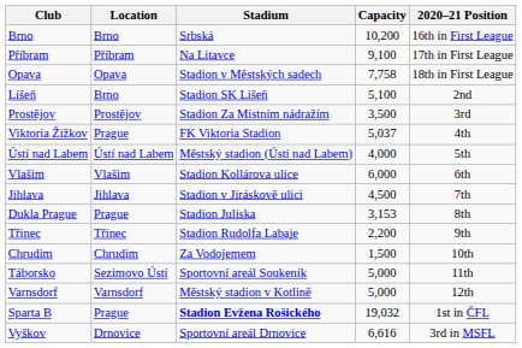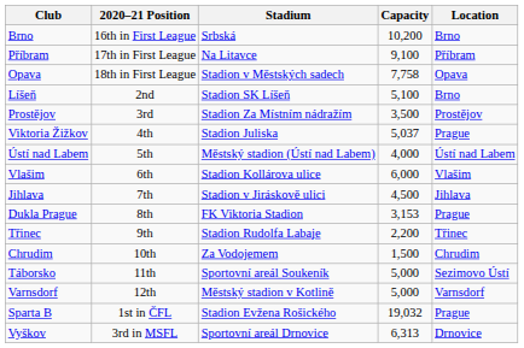columns swapped: Location <-> 2020–21 Position
Viktoria Žižkov | Stadium: FK Viktoria Stadion -> Stadion Juliska
Dukla Prague | Stadium: Stadion Juliska -> FK Viktoria Stadion
Sparta B | Stadium: bold -> normal
Vyškov | Capacity: 6,616 -> 6,313
